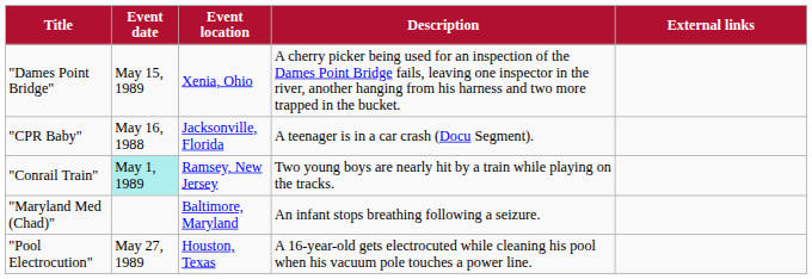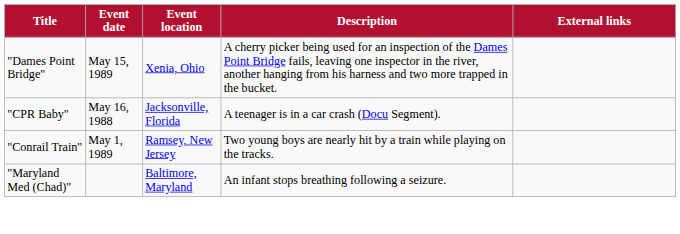"Conrail Train" | Event date: paleturquoise background -> no background
- row: "Pool Electrocution" | May 27, 1989 | Houston, Texas | A 16-year-old gets electrocuted while cleaning his pool when his vacuum pole touches a power line.
